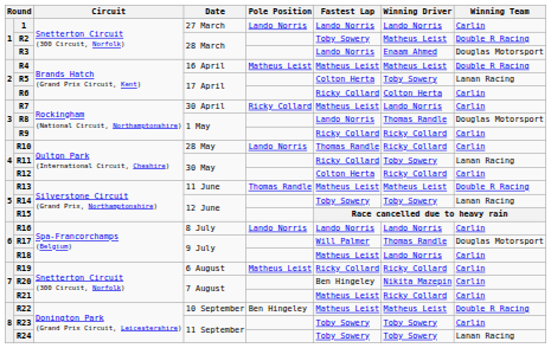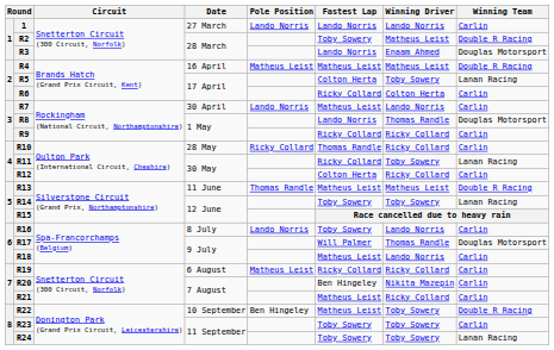R7 | Pole Position: Ricky Collard -> Lando Norris
R10 | Pole Position: Lando Norris -> Ricky Collard
R16 | Fastest Lap: Lando Norris -> Toby Sowery
R22 | Winning Driver: Matheus Leist -> Toby Sowery
